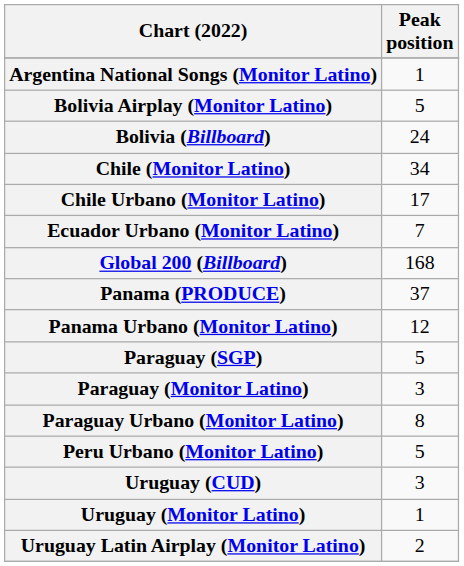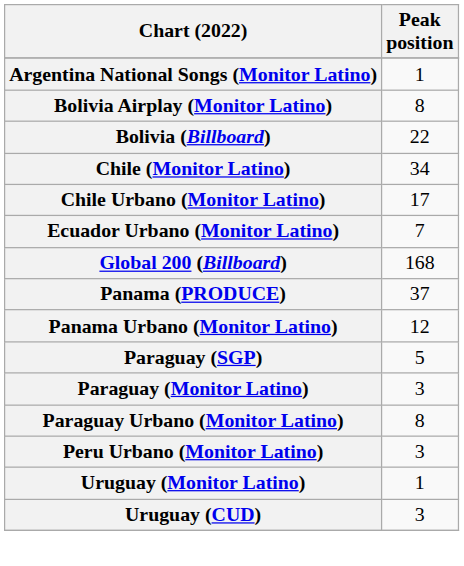Bolivia Airplay (Monitor Latino) | Peak position: 5 -> 8
Bolivia (Billboard) | Peak position: 24 -> 22
Peru Urbano (Monitor Latino) | Peak position: 5 -> 3
rows swapped: Uruguay (CUD) <-> Uruguay (Monitor Latino)
- row: Uruguay Latin Airplay (Monitor Latino) | 2
